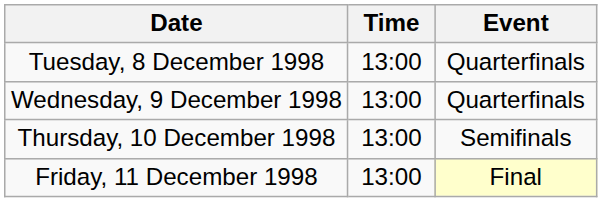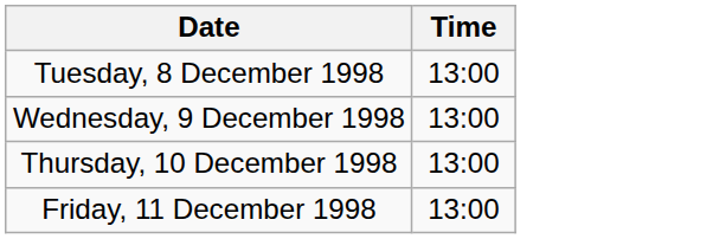- column: Event | Quarterfinals | Quarterfinals | Semifinals | Final
